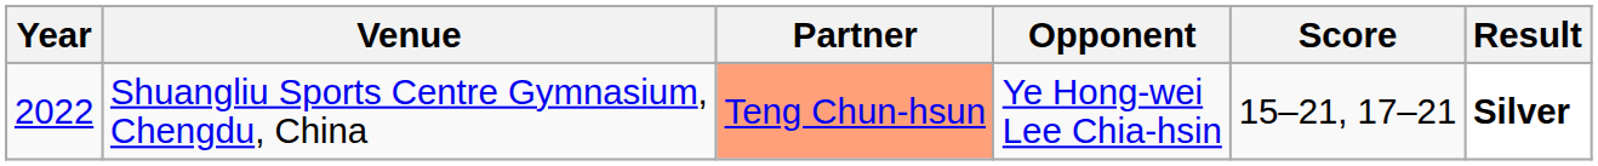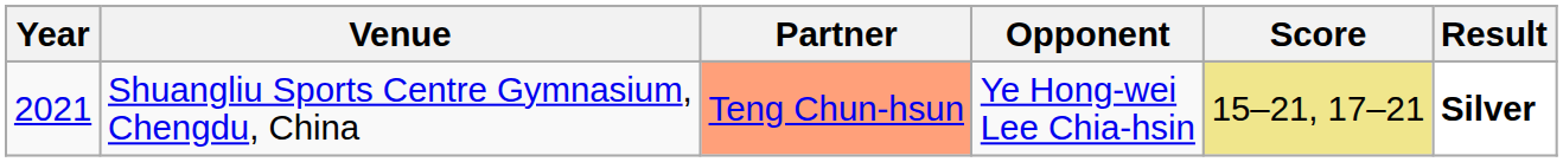Shuangliu Sports Centre Gymnasium, Chengdu, China | Year: 2022 -> 2021
Shuangliu Sports Centre Gymnasium, Chengdu, China | Score: no background -> khaki background
